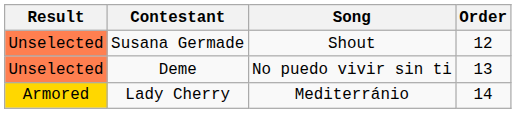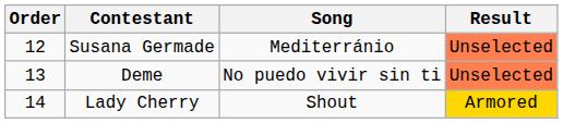columns swapped: Order <-> Result
Susana Germade | Song: Shout -> Mediterránio
Lady Cherry | Song: Mediterránio -> Shout
